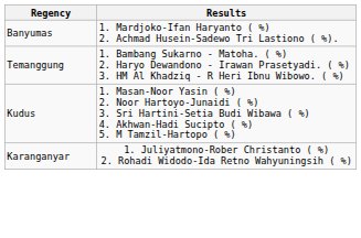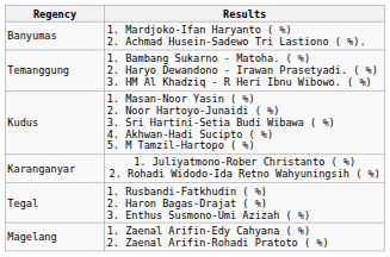+ row: Tegal | 1. Rusbandi-Fatkhudin ( %) 2. Haron Bagas-Drajat ( %) 3. Enthus Susmono-Umi Azizah ( %)
+ row: Magelang | 1. Zaenal Arifin-Edy Cahyana ( %) 2. Zaenal Arifin-Rohadi Pratoto ( %)
